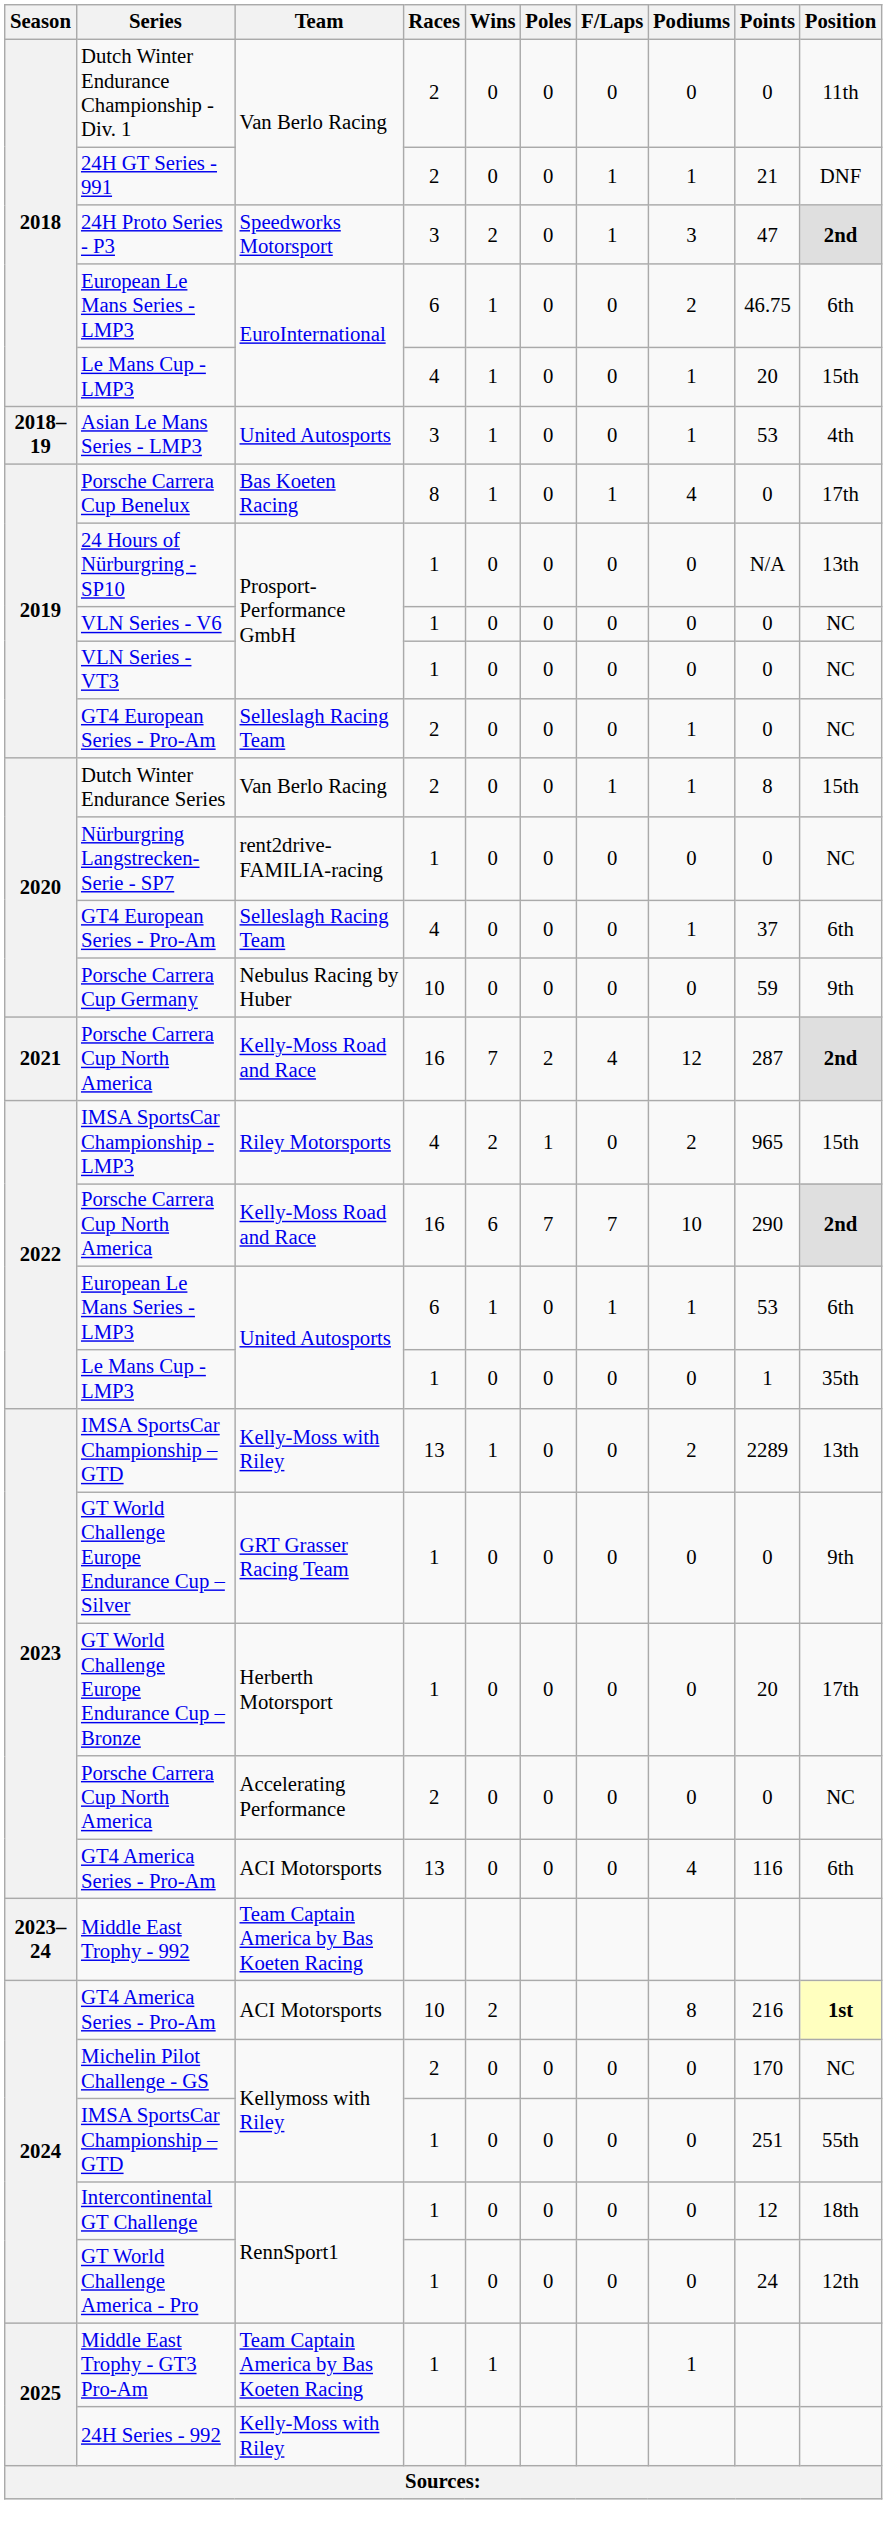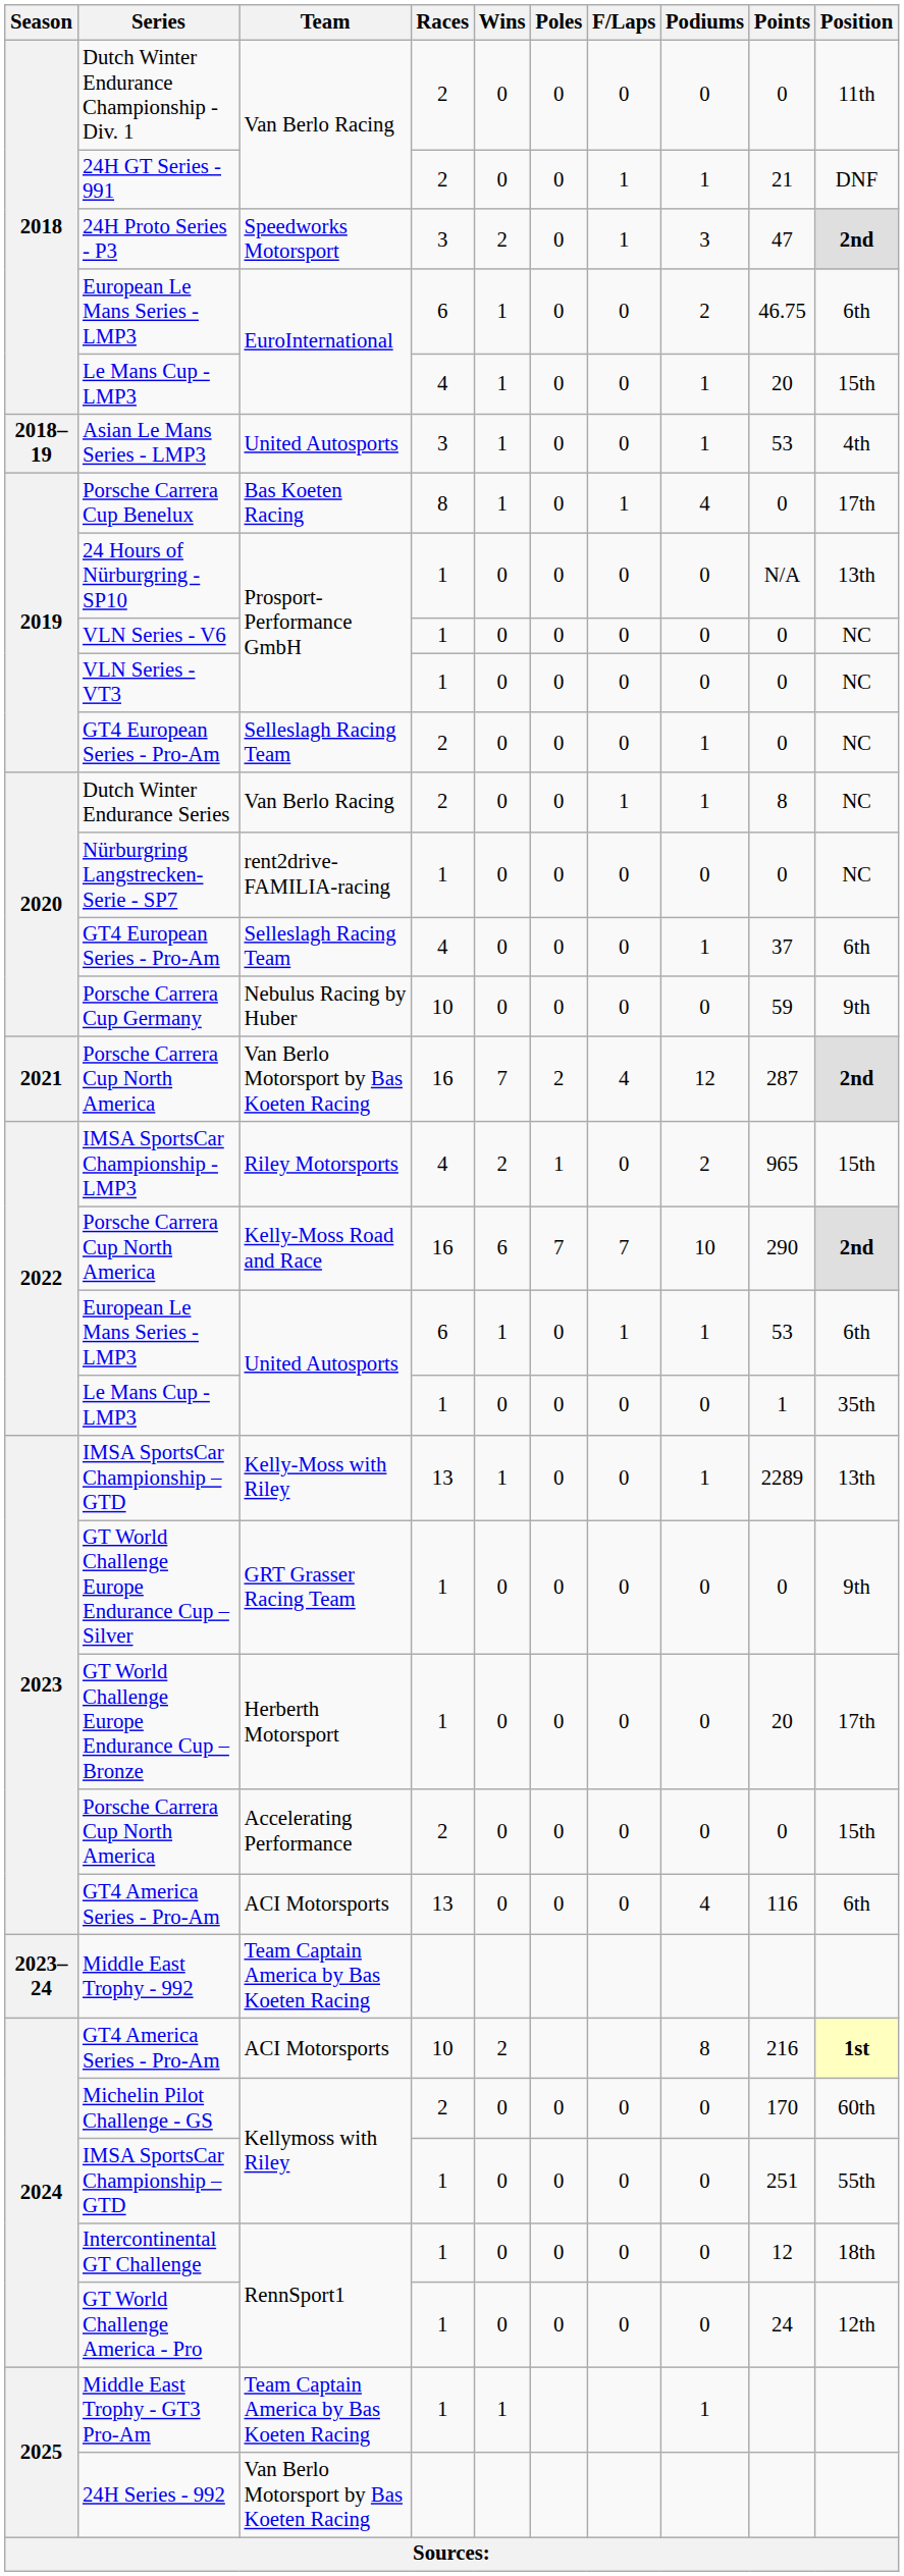Dutch Winter Endurance Series | Position: 15th -> NC
2021 / Porsche Carrera Cup North America | Team: Kelly-Moss Road and Race -> Van Berlo Motorsport by Bas Koeten Racing
2023 / IMSA SportsCar Championship – GTD | Podiums: 2 -> 1
2023 / Porsche Carrera Cup North America | Position: NC -> 15th
Michelin Pilot Challenge - GS | Position: NC -> 60th
24H Series - 992 | Team: Kelly-Moss with Riley -> Van Berlo Motorsport by Bas Koeten Racing
